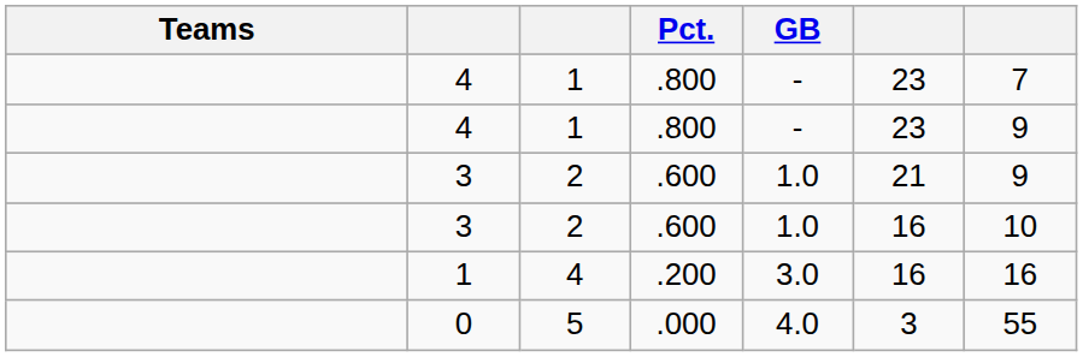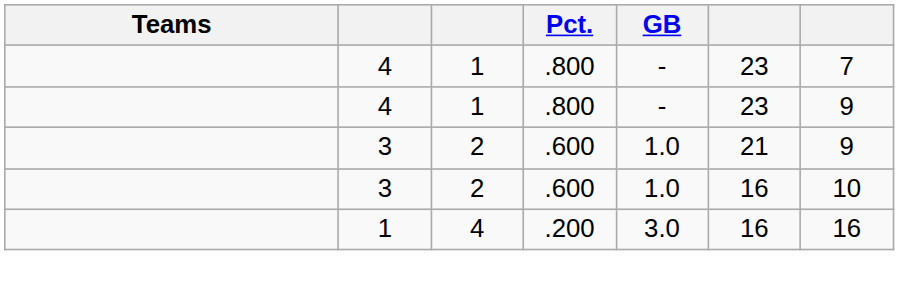- row: 0 | 5 | .000 | 4.0 | 3 | 55
